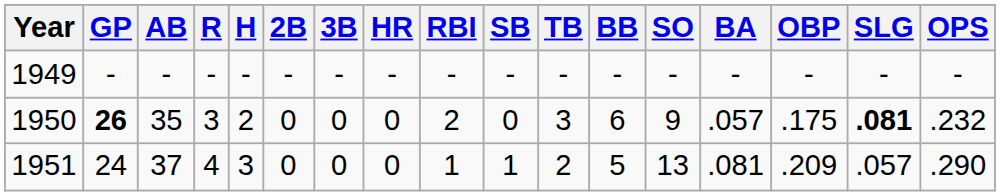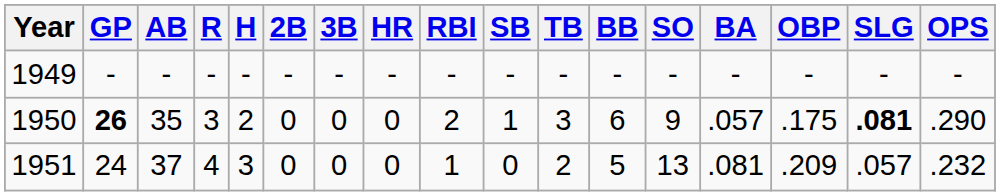1950 | SB: 0 -> 1
1950 | OPS: .232 -> .290
1951 | SB: 1 -> 0
1951 | OPS: .290 -> .232
